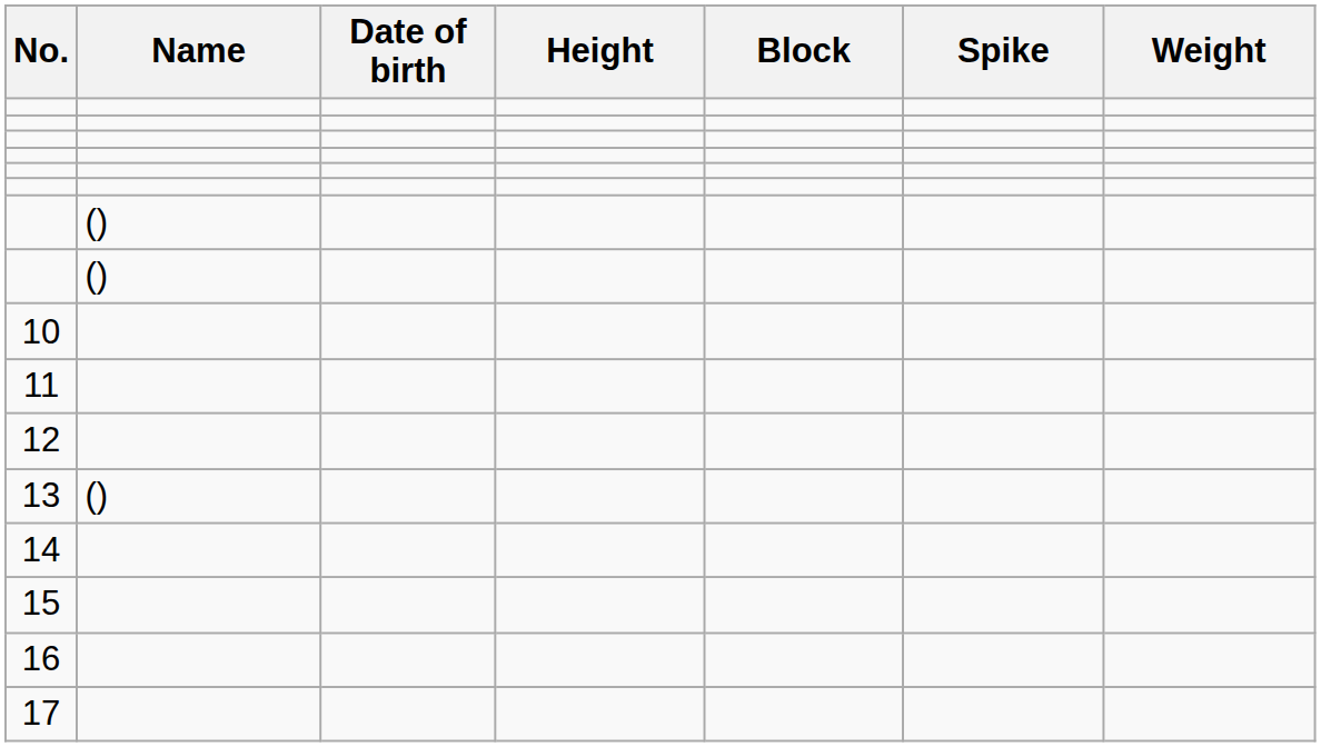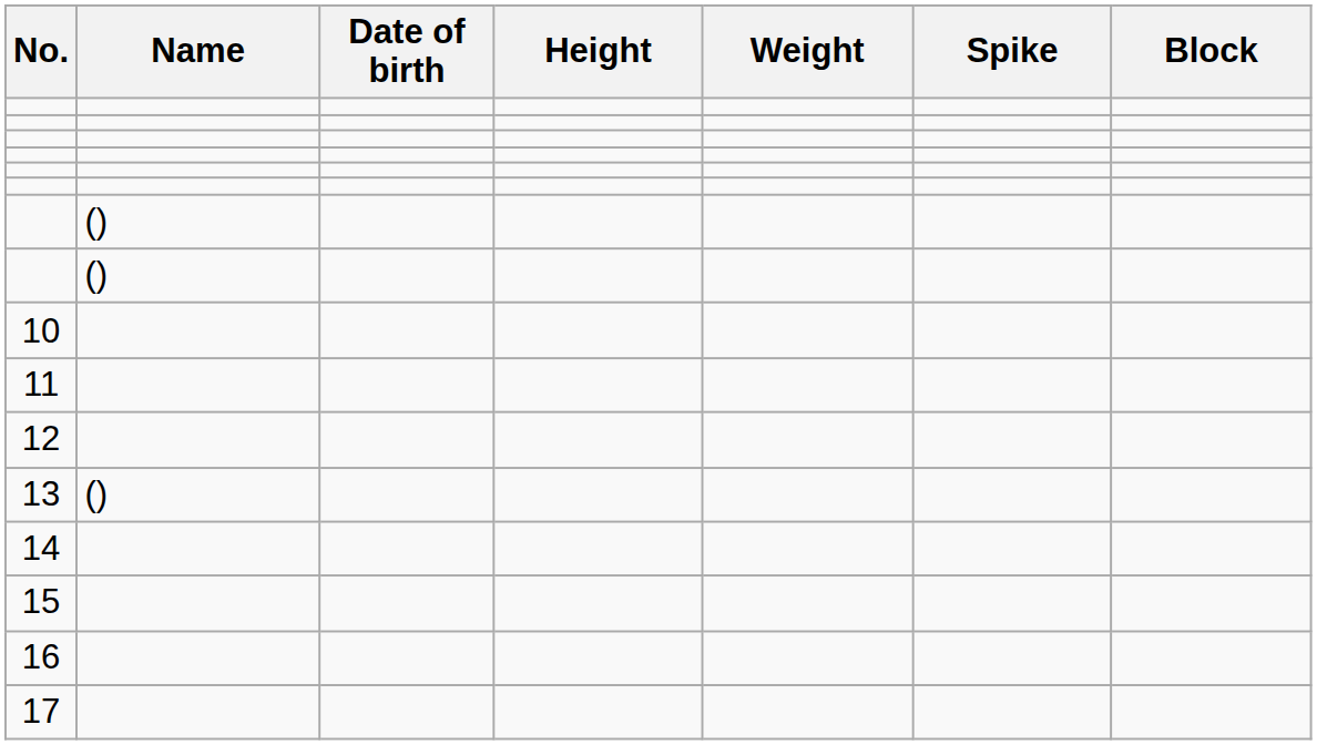columns swapped: Weight <-> Block
